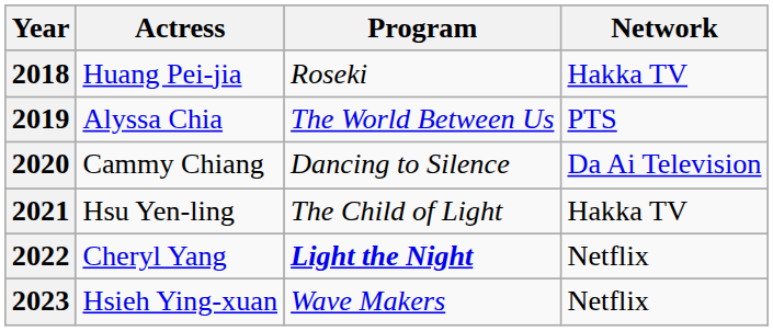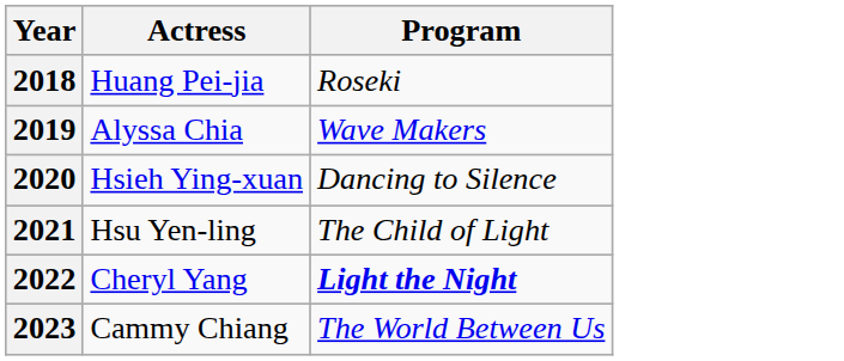- column: Network | Hakka TV | PTS | Da Ai Television | Hakka TV | Netflix | Netflix
2019 | Program: The World Between Us -> Wave Makers
2020 | Actress: Cammy Chiang -> Hsieh Ying-xuan
2023 | Actress: Hsieh Ying-xuan -> Cammy Chiang
2023 | Program: Wave Makers -> The World Between Us
